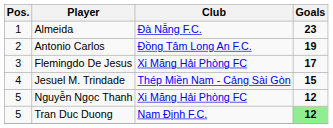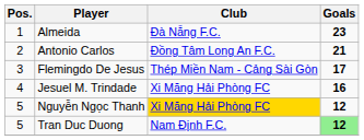Antonio Carlos | Goals: 19 -> 21
Flemingdo De Jesus | Club: Xi Măng Hải Phòng FC -> Thép Miền Nam - Cảng Sài Gòn
Jesuel M. Trindade | Club: Thép Miền Nam - Cảng Sài Gòn -> Xi Măng Hải Phòng FC
Jesuel M. Trindade | Goals: 15 -> 16
Nguyễn Ngọc Thanh | Club: no background -> gold background
